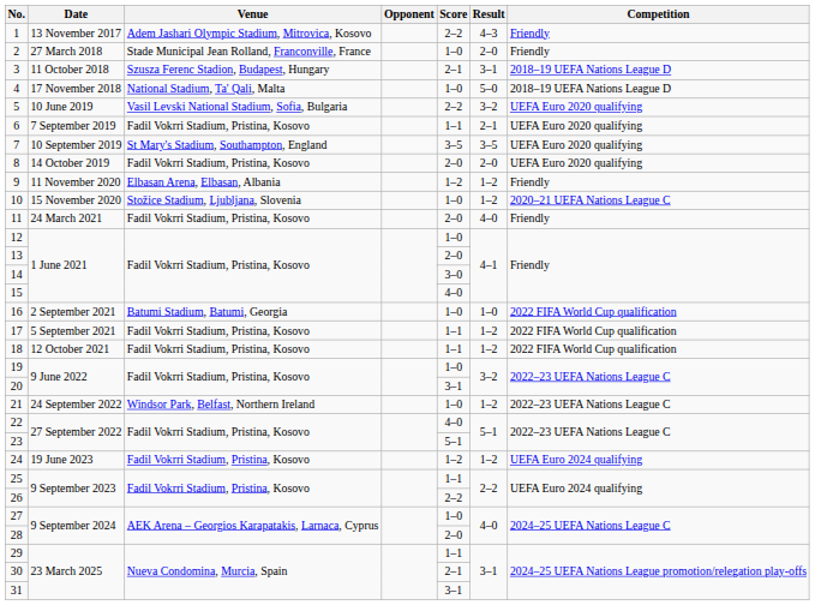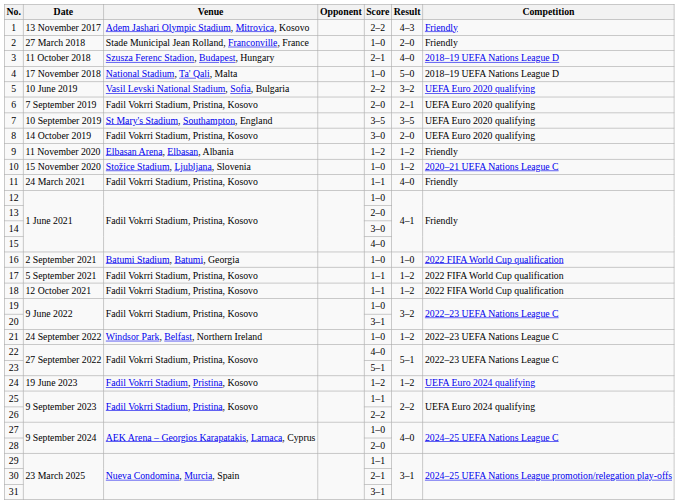3 | Result: 3–1 -> 4–0
6 | Score: 1–1 -> 2–0
8 | Score: 2–0 -> 3–0
11 | Score: 2–0 -> 1–1
